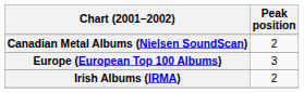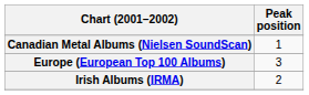Canadian Metal Albums (Nielsen SoundScan) | Peak position: 2 -> 1
